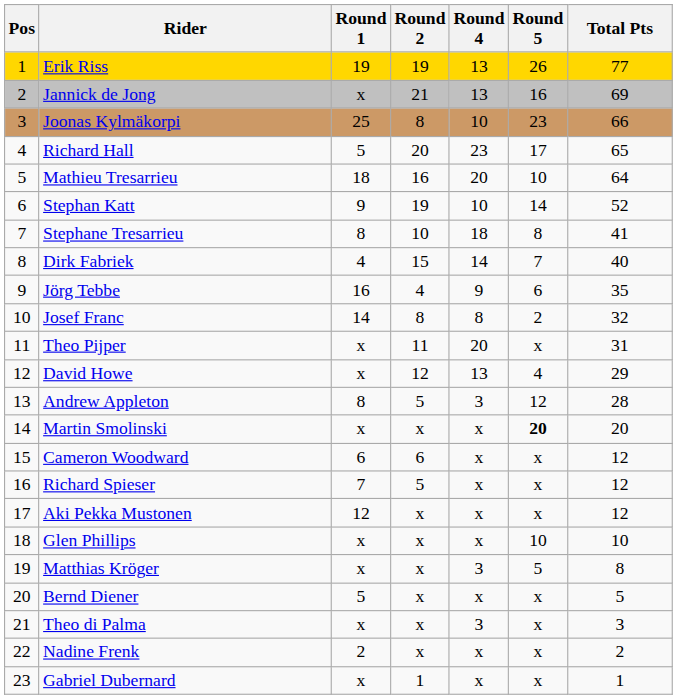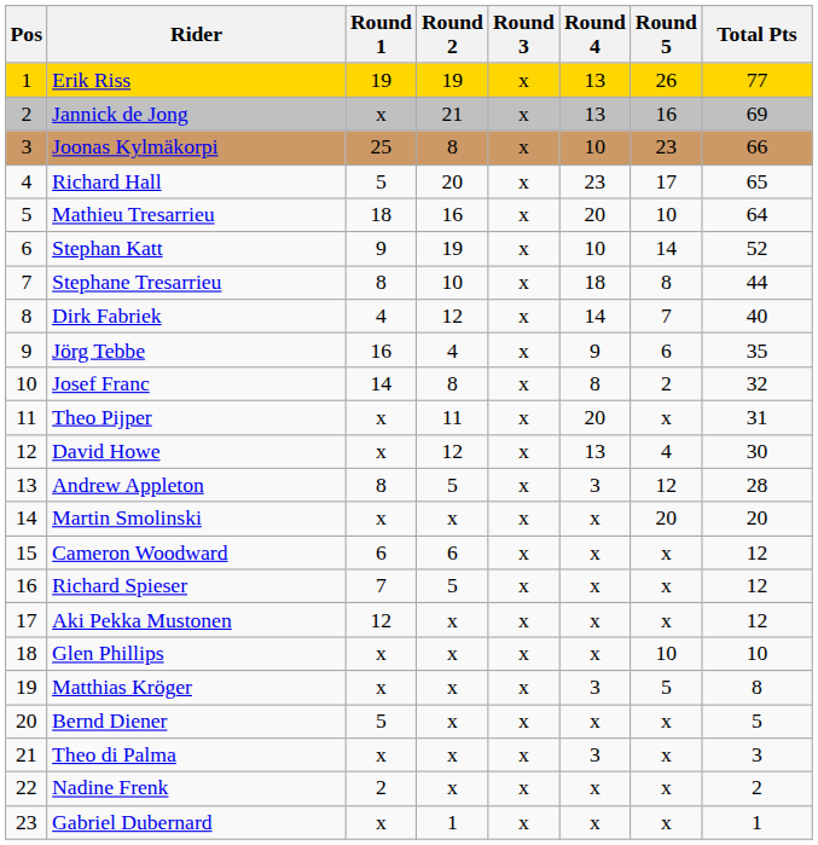+ column: Round 3 | x | x | x | x | x | x | x | x | x | x | x | x | x | x | x | x | x | x | x | x | x | x | x
Stephane Tresarrieu | Total Pts: 41 -> 44
Dirk Fabriek | Round 2: 15 -> 12
David Howe | Total Pts: 29 -> 30
Martin Smolinski | Round 5: bold -> normal
